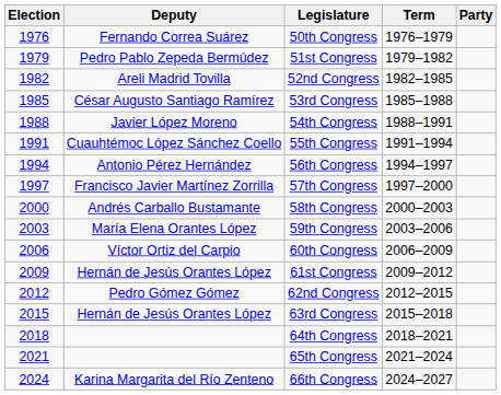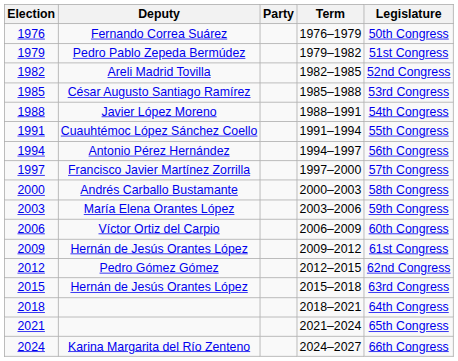columns swapped: Party <-> Legislature
